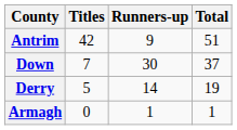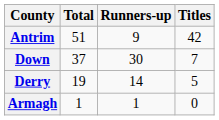columns swapped: Titles <-> Total
